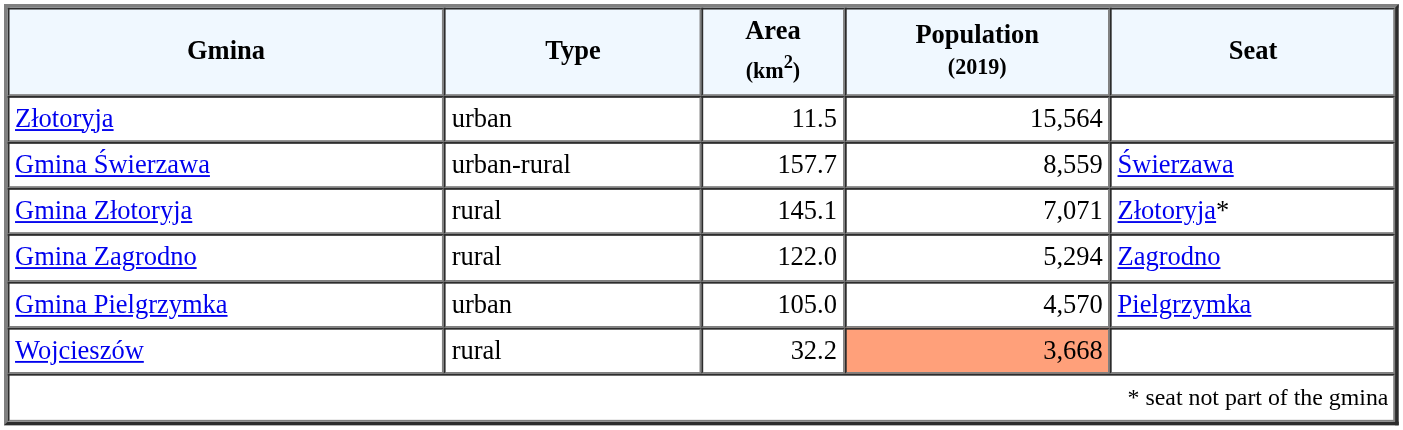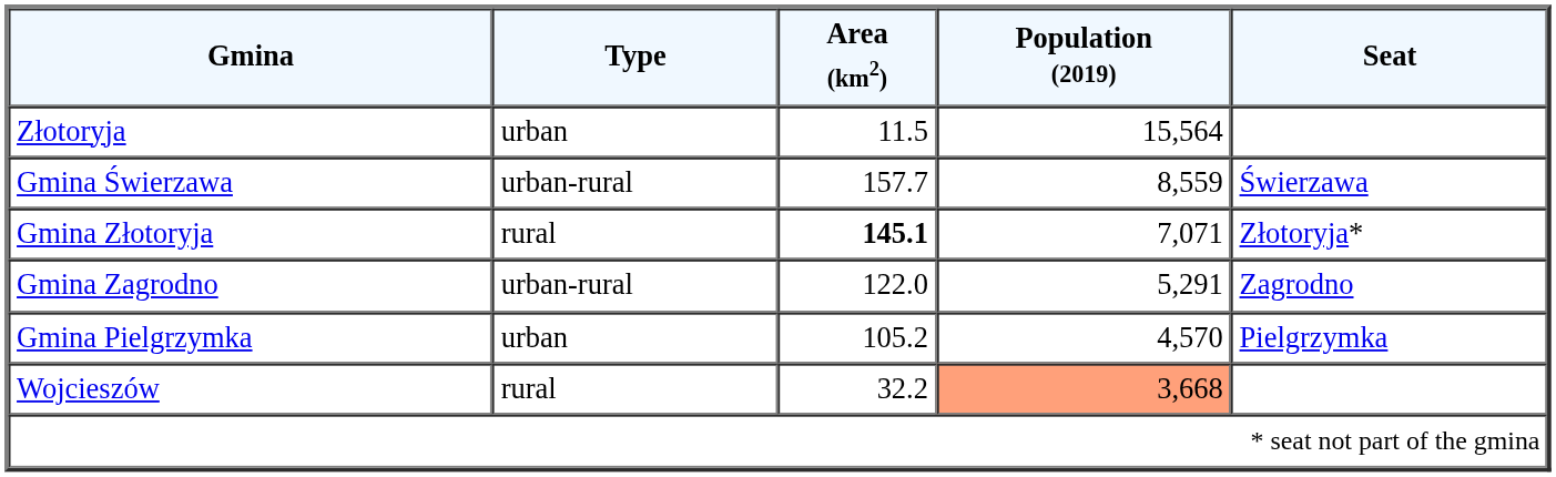Gmina Złotoryja | Area (km2): normal -> bold
Gmina Zagrodno | Type: rural -> urban-rural
Gmina Zagrodno | Population (2019): 5,294 -> 5,291
Gmina Pielgrzymka | Area (km2): 105.0 -> 105.2
